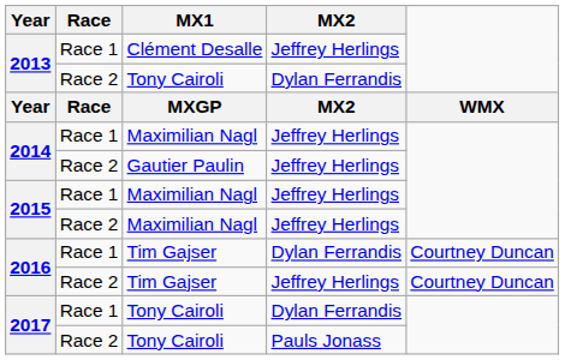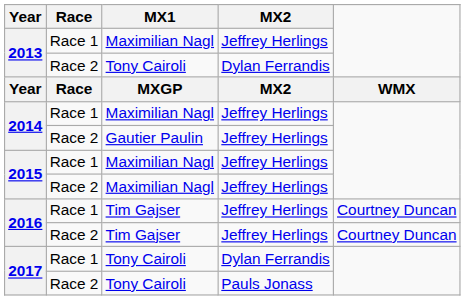2013 / Race 1 | MX1: Clément Desalle -> Maximilian Nagl
2016 / Race 1 | MX2: Dylan Ferrandis -> Jeffrey Herlings
